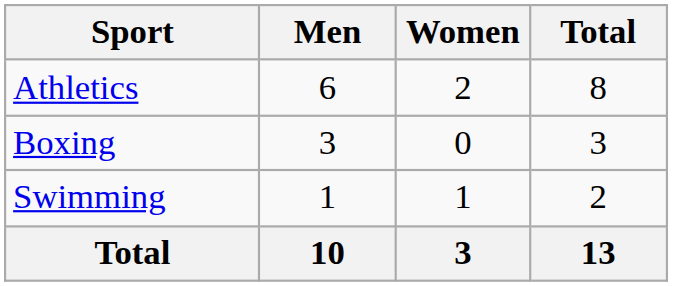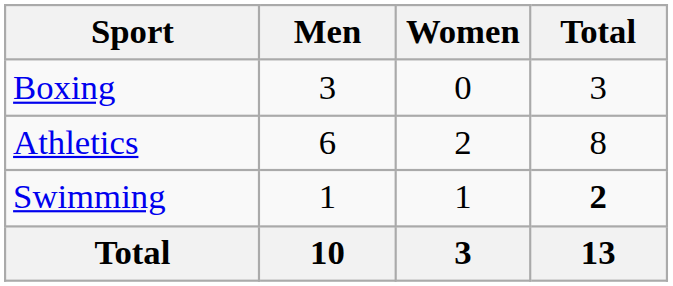rows swapped: Athletics <-> Boxing
Swimming | Total: normal -> bold
